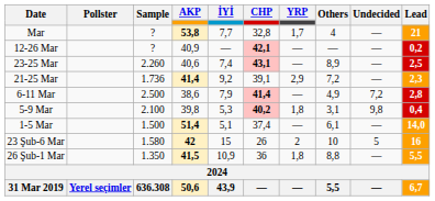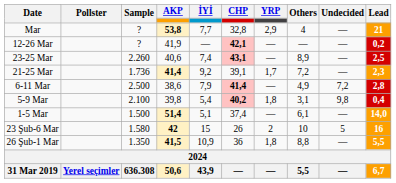Mar | YRP: 1,7 -> 2,9
12-26 Mar | AKP: 40,9 -> 41,9
21-25 Mar | YRP: 2,9 -> 1,7
5-9 Mar | İYİ: 5,3 -> 5,4
